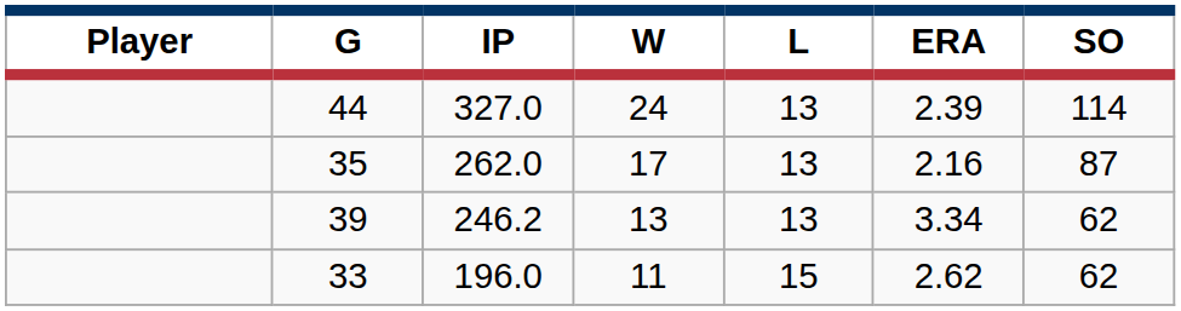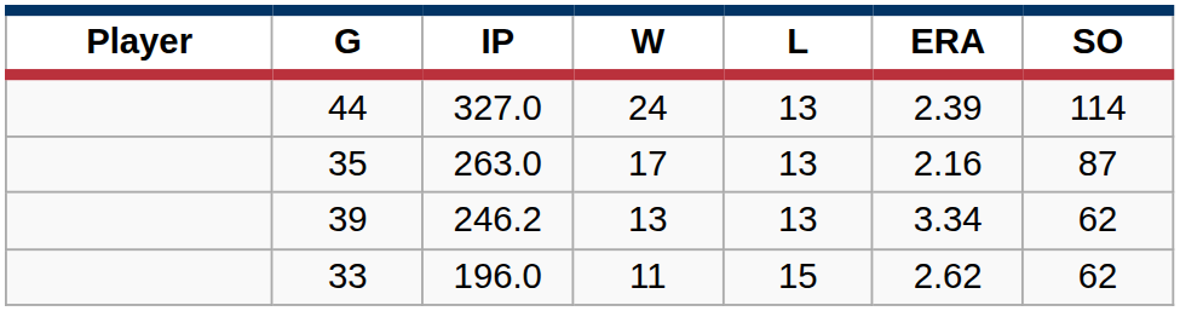35 | IP: 262.0 -> 263.0
